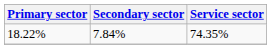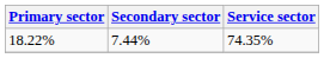18.22% | Secondary sector: 7.84% -> 7.44%
